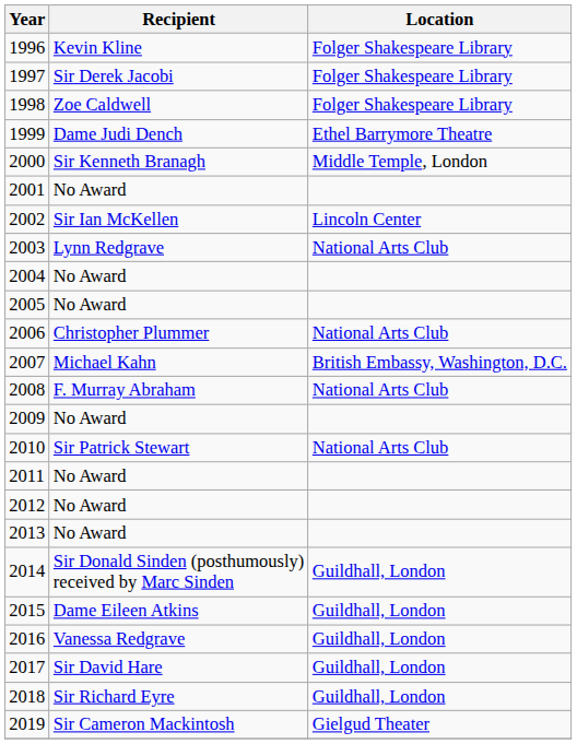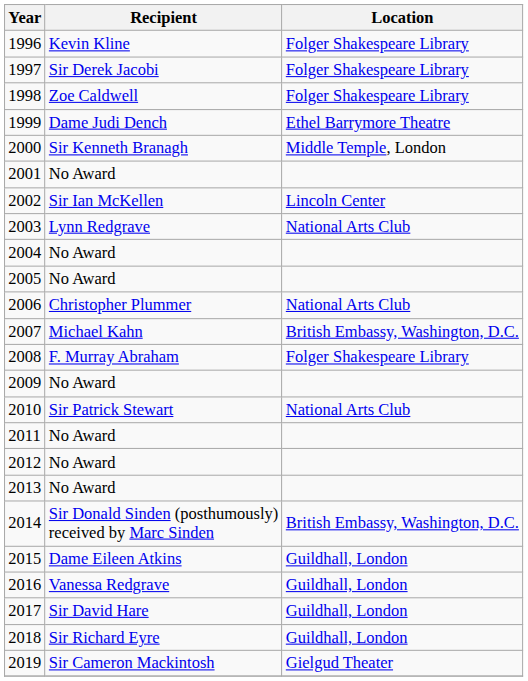2008 | Location: National Arts Club -> Folger Shakespeare Library
2014 | Location: Guildhall, London -> British Embassy, Washington, D.C.
